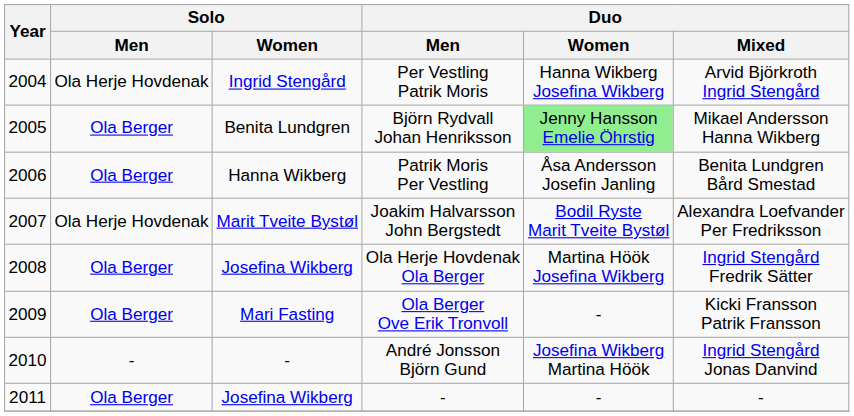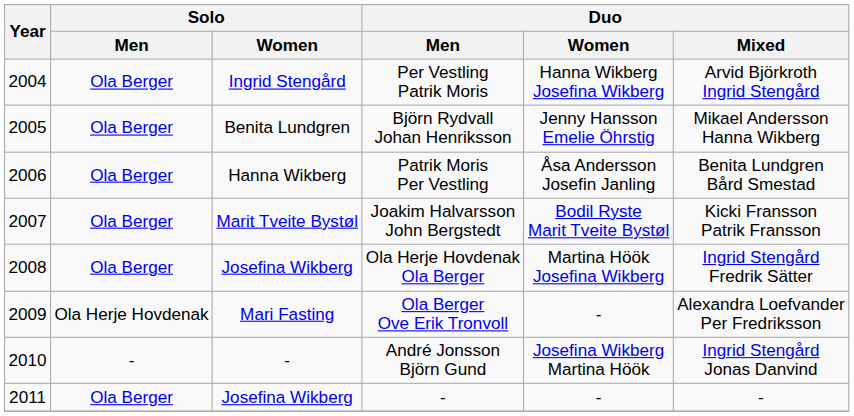Per Vestling Patrik Moris | Solo / Men: Ola Herje Hovdenak -> Ola Berger
Björn Rydvall Johan Henriksson | Duo / Women: lightgreen background -> no background
Joakim Halvarsson John Bergstedt | Solo / Men: Ola Herje Hovdenak -> Ola Berger
Joakim Halvarsson John Bergstedt | Duo / Mixed: Alexandra Loefvander Per Fredriksson -> Kicki Fransson Patrik Fransson
Ola Berger Ove Erik Tronvoll | Solo / Men: Ola Berger -> Ola Herje Hovdenak
Ola Berger Ove Erik Tronvoll | Duo / Mixed: Kicki Fransson Patrik Fransson -> Alexandra Loefvander Per Fredriksson
